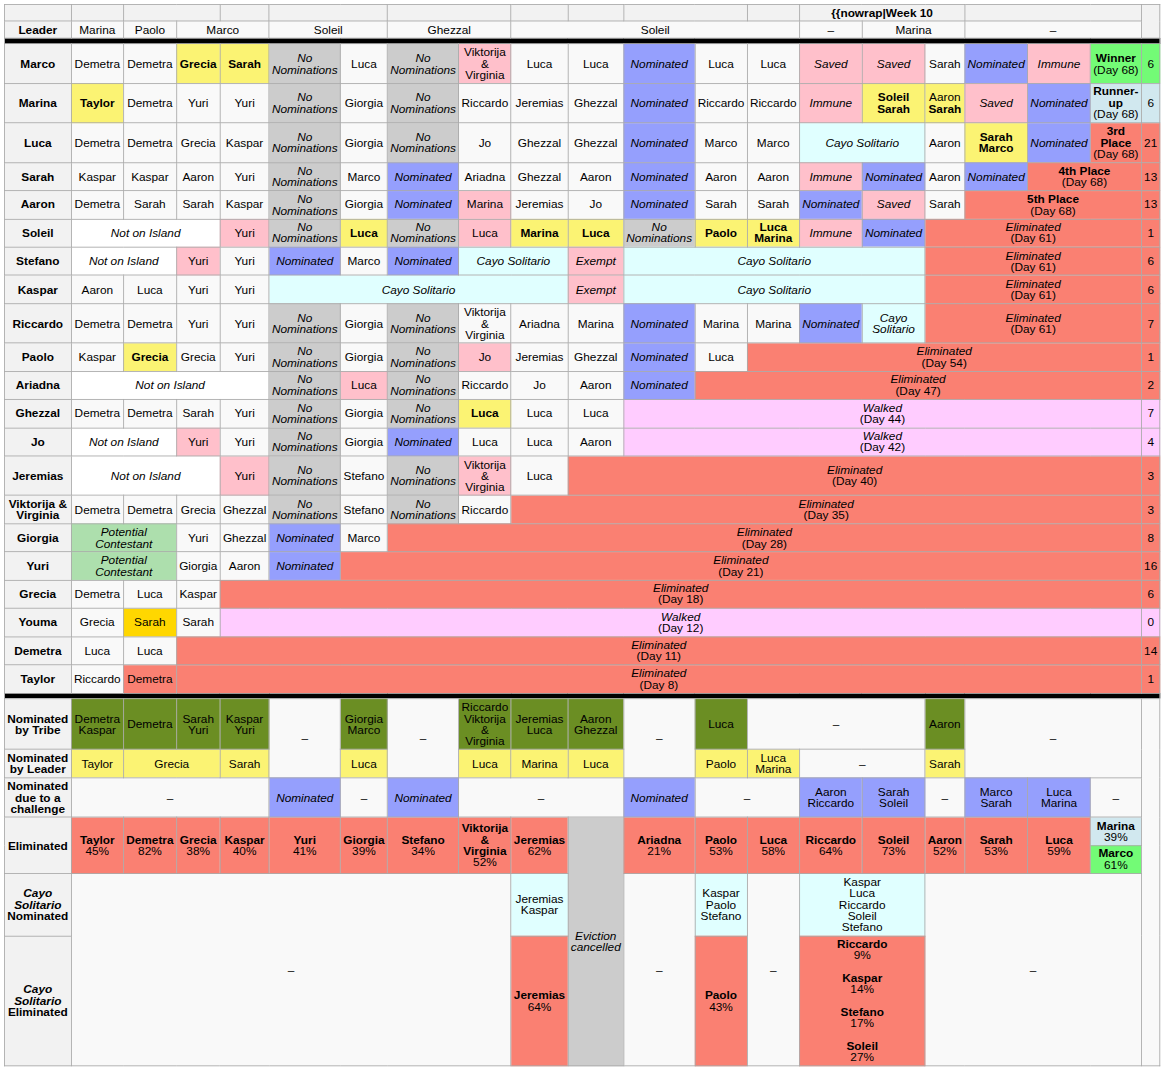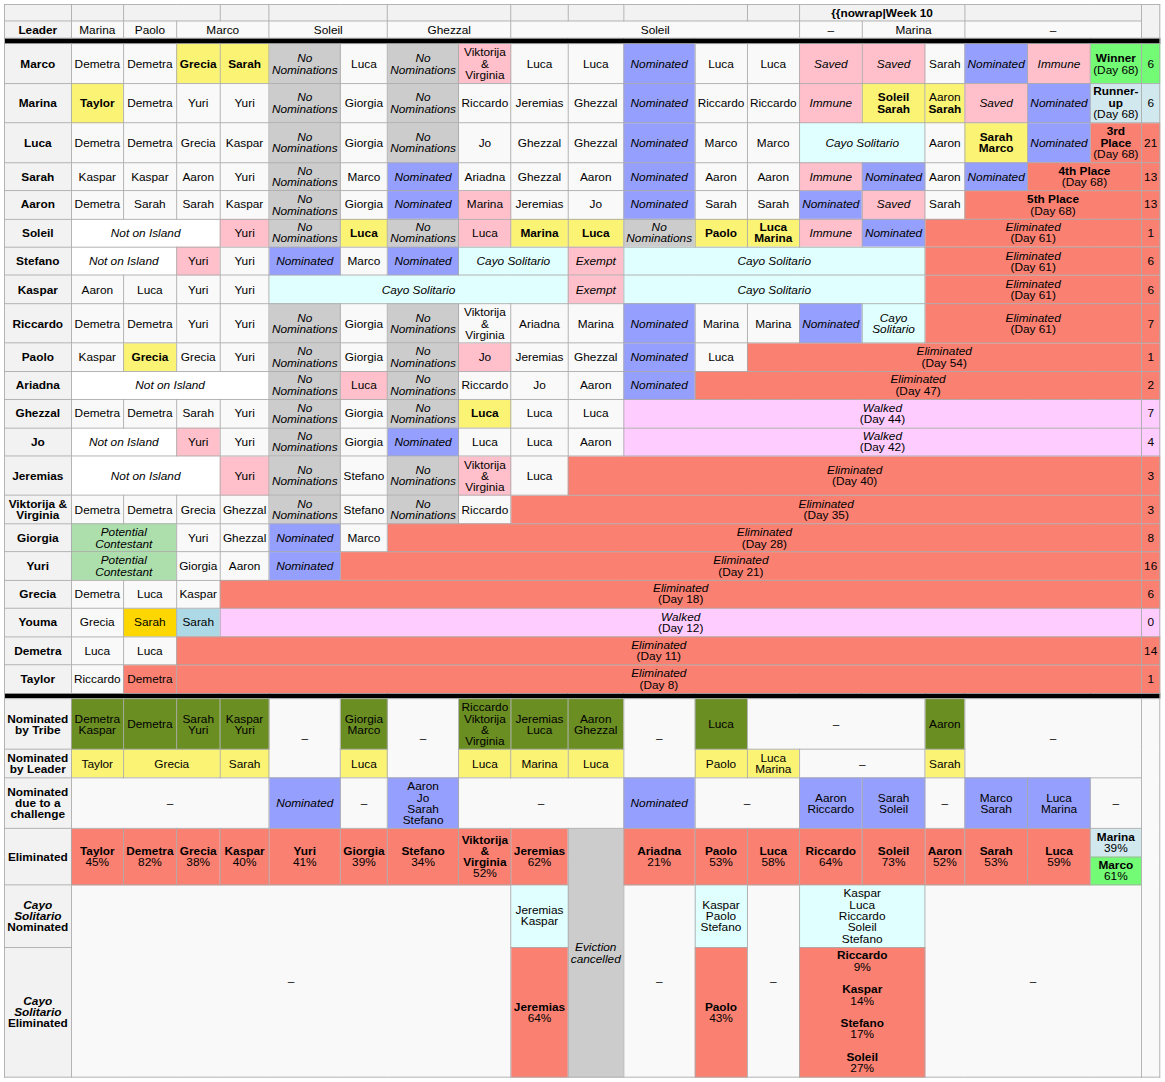Youma | column 4: no background -> lightblue background
Nominated due to a challenge | column 8: Nominated -> Aaron Jo Sarah Stefano
